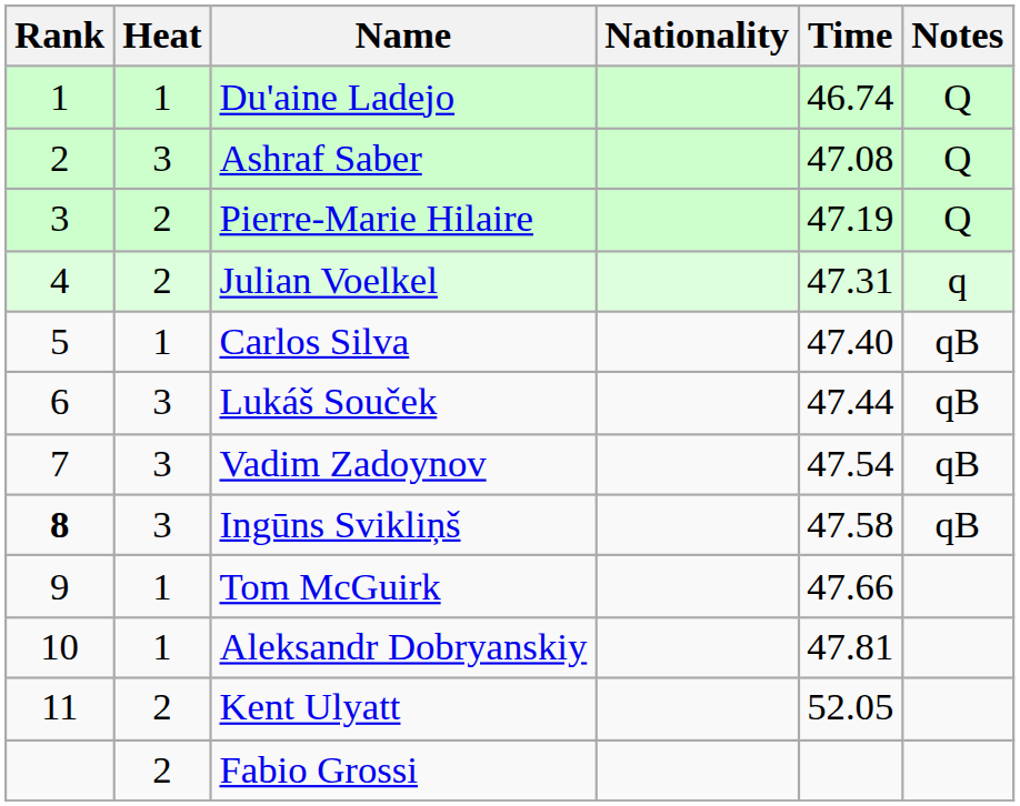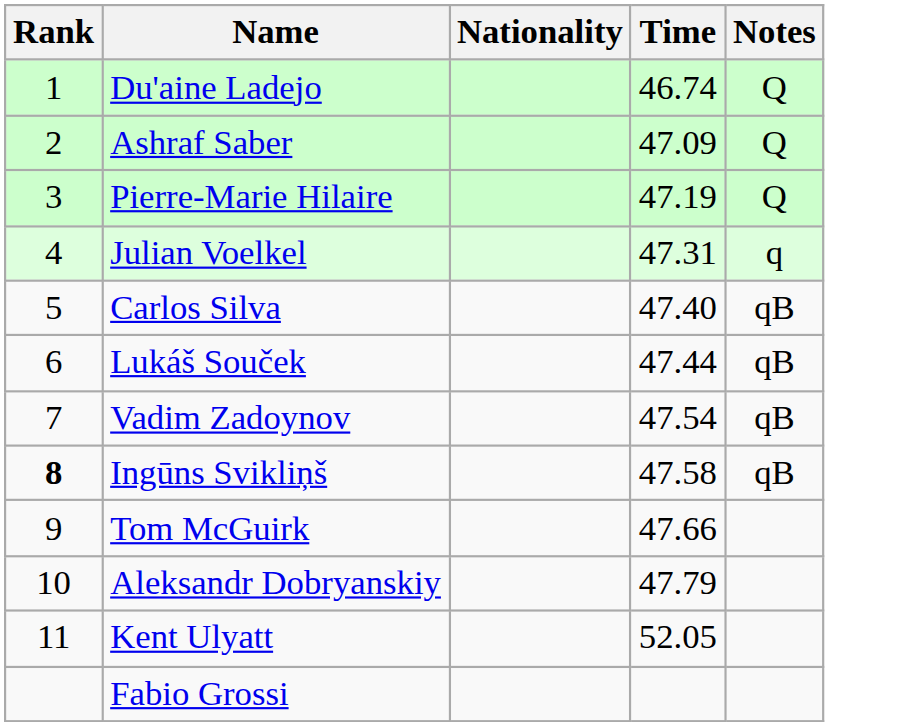- column: Heat | 1 | 3 | 2 | 2 | 1 | 3 | 3 | 3 | 1 | 1 | 2 | 2
Ashraf Saber | Time: 47.08 -> 47.09
Aleksandr Dobryanskiy | Time: 47.81 -> 47.79
